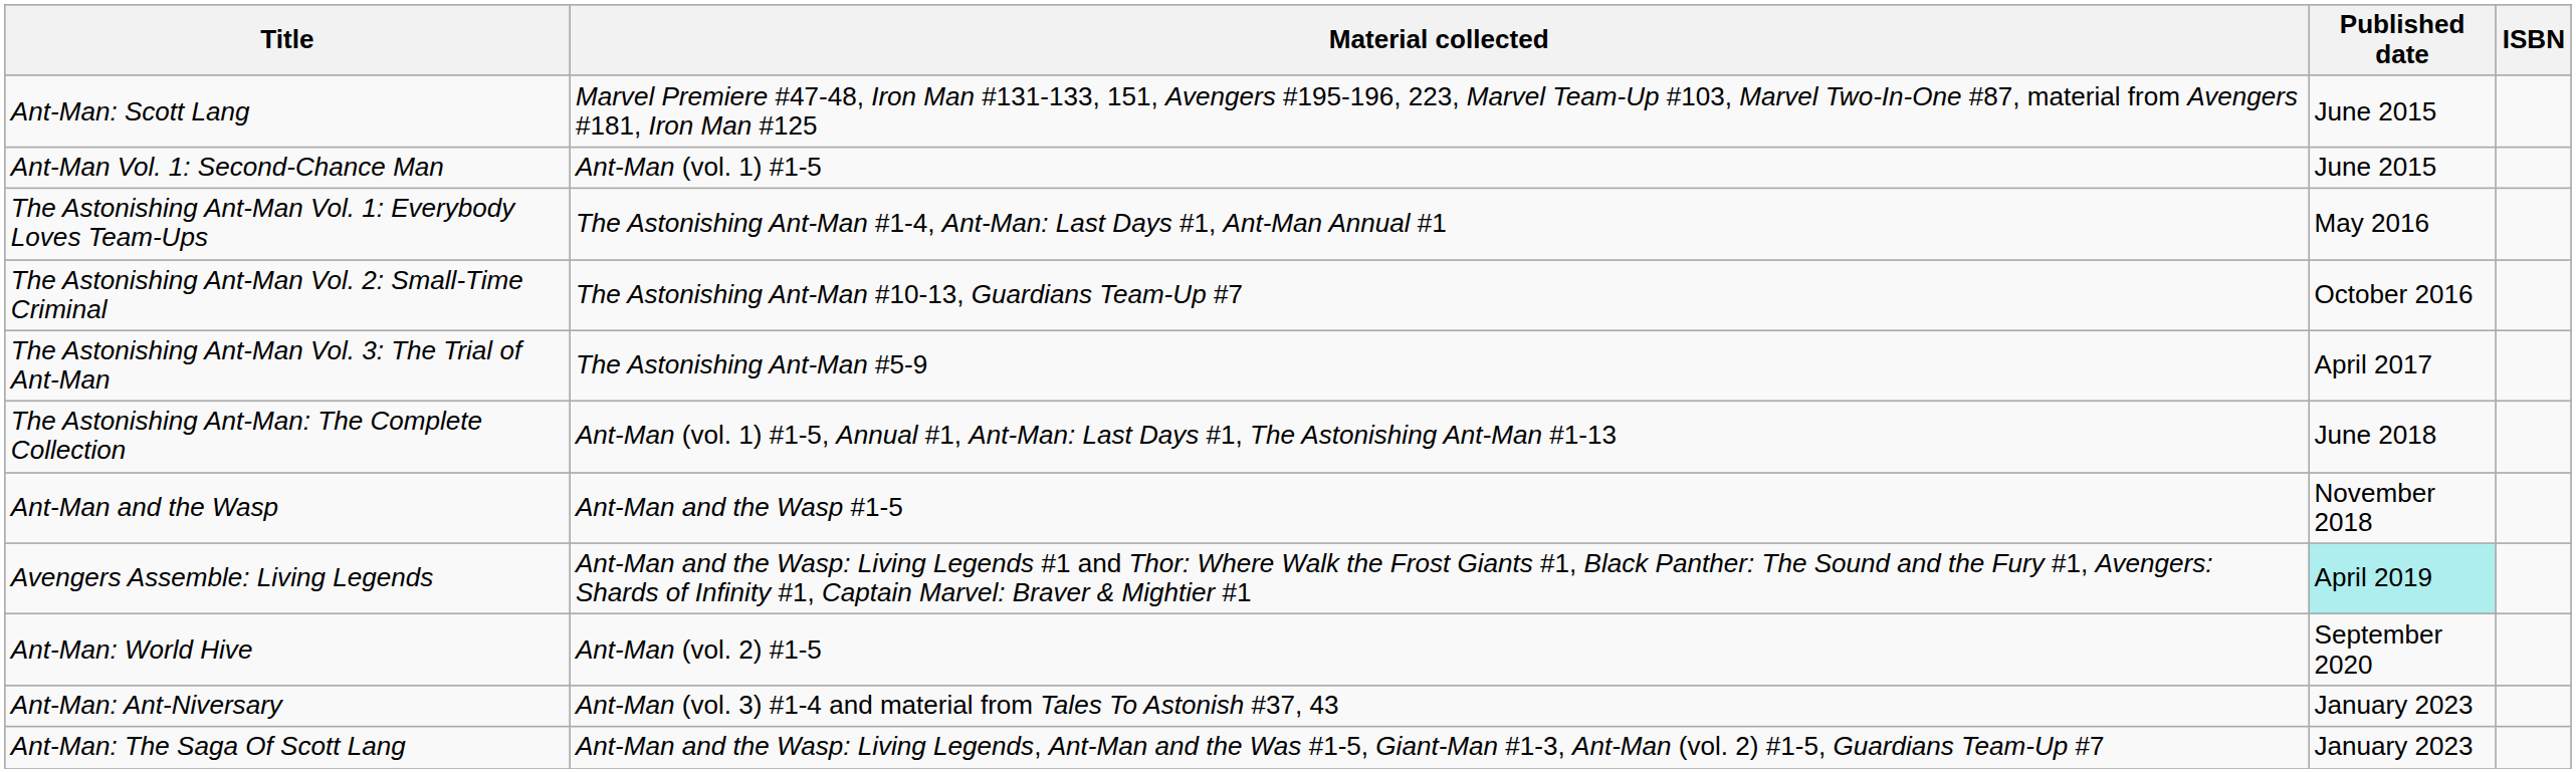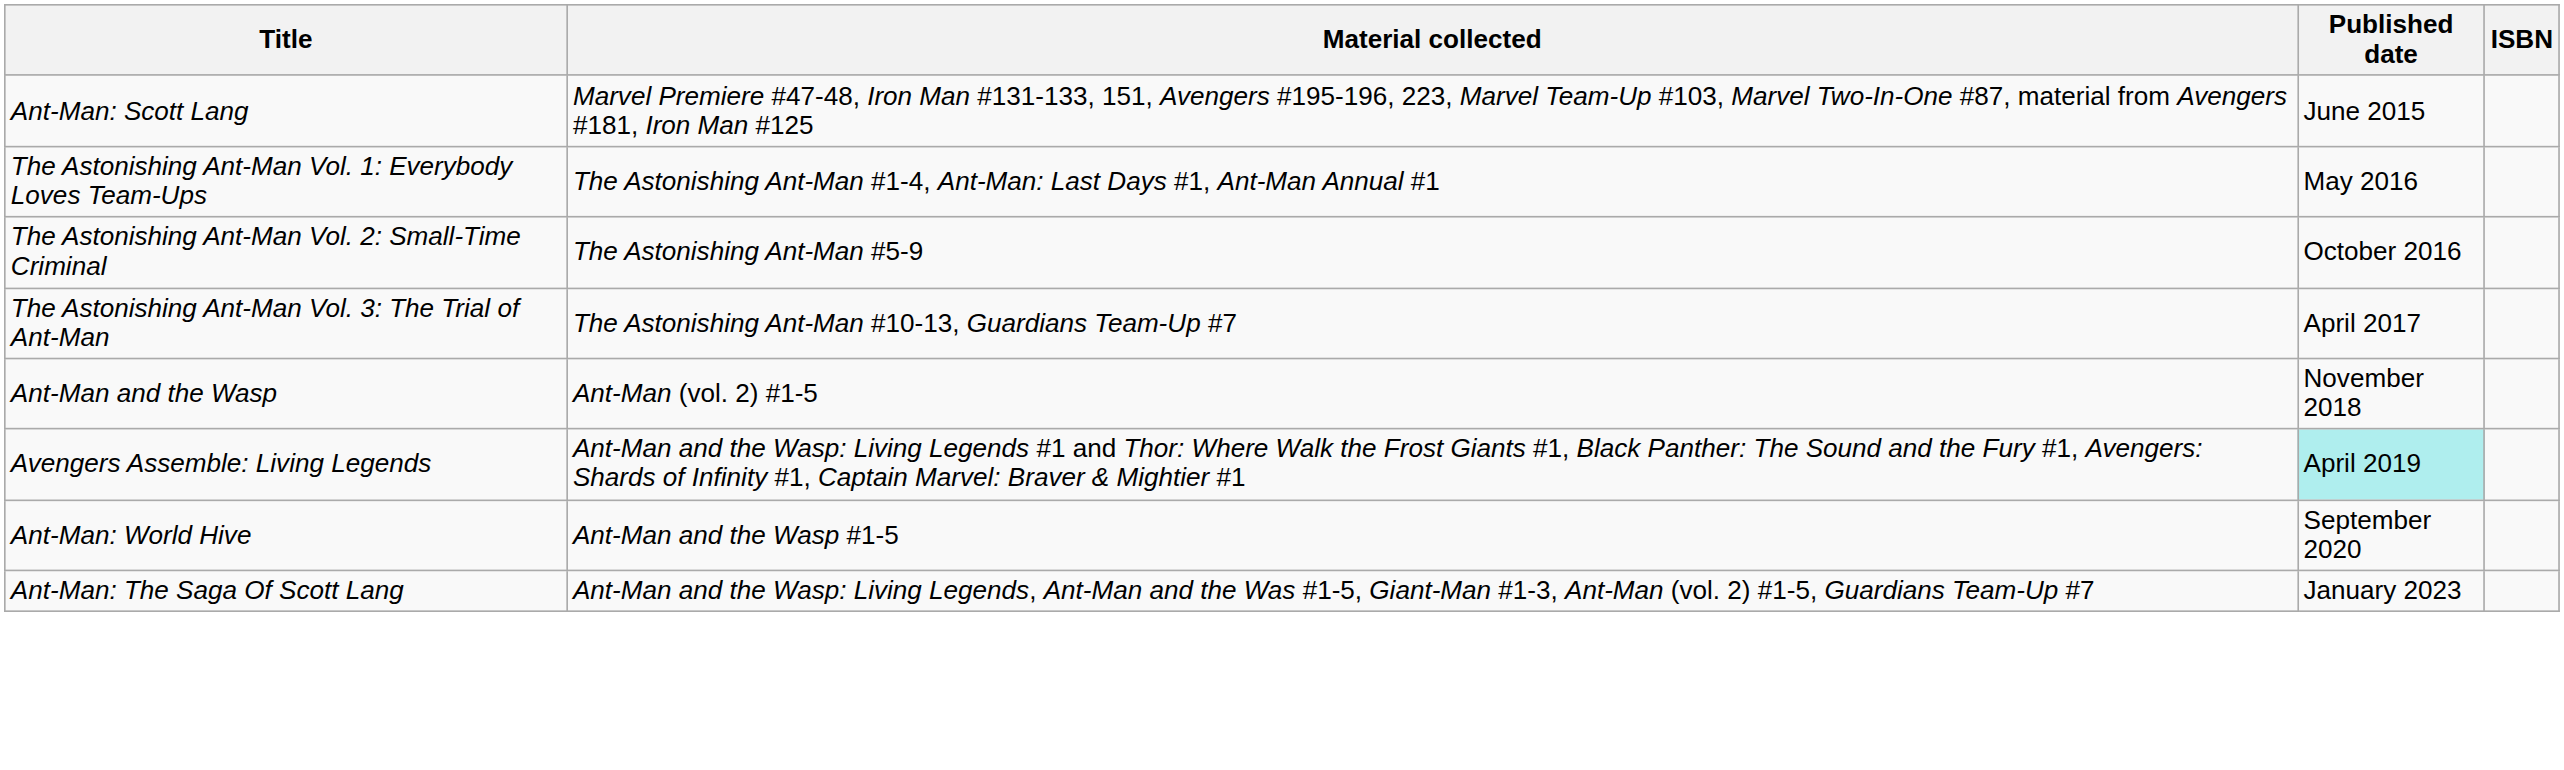- row: Ant-Man Vol. 1: Second-Chance Man | Ant-Man (vol. 1) #1-5 | June 2015
The Astonishing Ant-Man Vol. 2: Small-Time Criminal | Material collected: The Astonishing Ant-Man #10-13, Guardians Team-Up #7 -> The Astonishing Ant-Man #5-9
The Astonishing Ant-Man Vol. 3: The Trial of Ant-Man | Material collected: The Astonishing Ant-Man #5-9 -> The Astonishing Ant-Man #10-13, Guardians Team-Up #7
- row: The Astonishing Ant-Man: The Complete Collection | Ant-Man (vol. 1) #1-5, Annual #1, Ant-Man: Last Days #1, The Astonishing Ant-Man #1-13 | June 2018
Ant-Man and the Wasp | Material collected: Ant-Man and the Wasp #1-5 -> Ant-Man (vol. 2) #1-5
Ant-Man: World Hive | Material collected: Ant-Man (vol. 2) #1-5 -> Ant-Man and the Wasp #1-5
- row: Ant-Man: Ant-Niversary | Ant-Man (vol. 3) #1-4 and material from Tales To Astonish #37, 43 | January 2023
